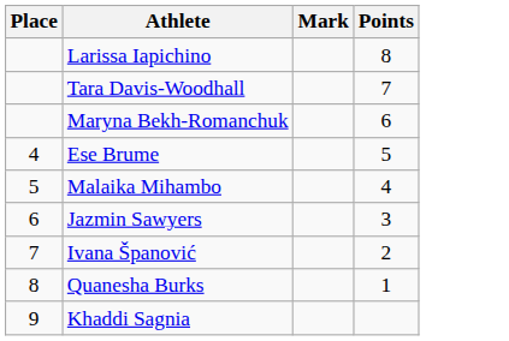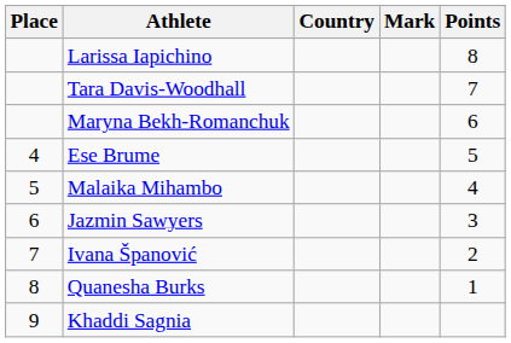+ column: Country
